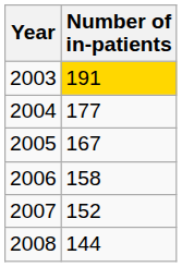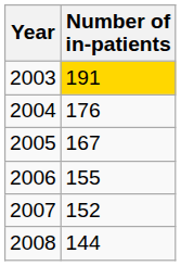2004 | Number of in-patients: 177 -> 176
2006 | Number of in-patients: 158 -> 155
